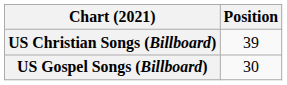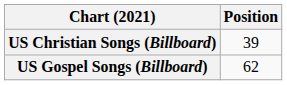US Gospel Songs (Billboard) | Position: 30 -> 62
